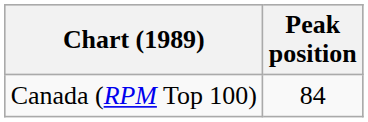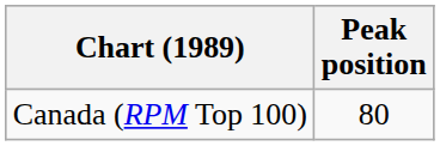Canada (RPM Top 100) | Peak position: 84 -> 80
